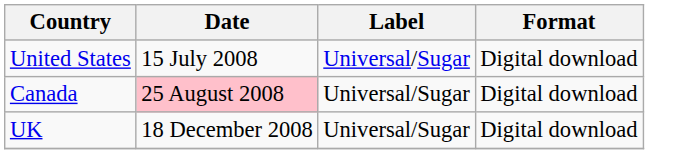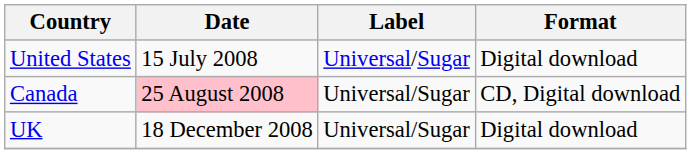Canada | Format: Digital download -> CD, Digital download
